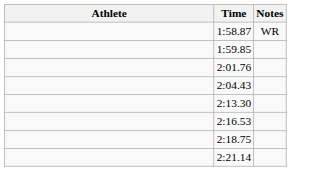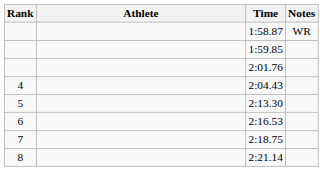+ column: Rank | 4 | 5 | 6 | 7 | 8
